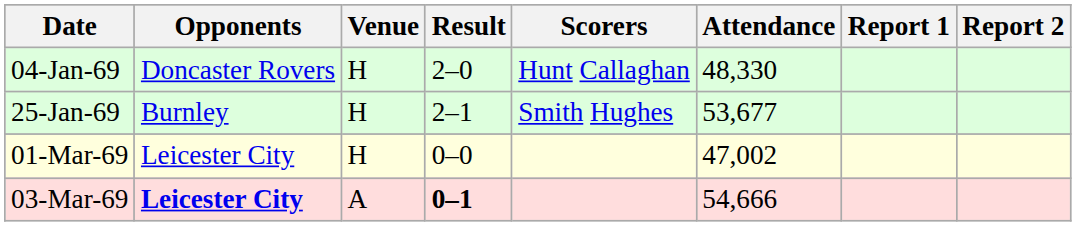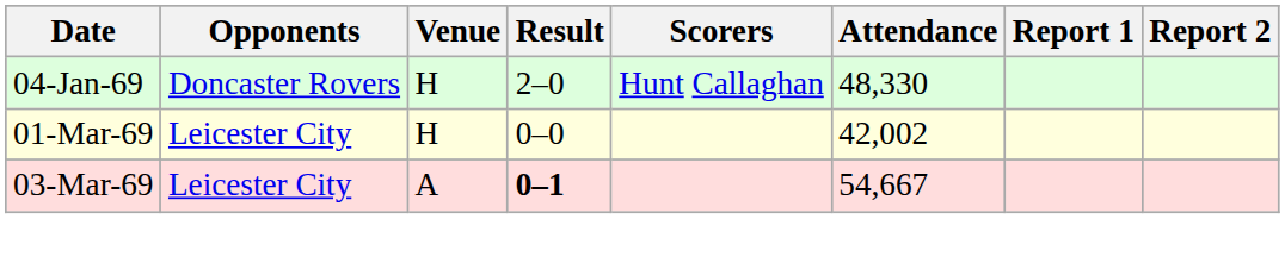- row: 25-Jan-69 | Burnley | H | 2–1 | Smith Hughes | 53,677
01-Mar-69 | Attendance: 47,002 -> 42,002
03-Mar-69 | Opponents: bold -> normal
03-Mar-69 | Attendance: 54,666 -> 54,667
